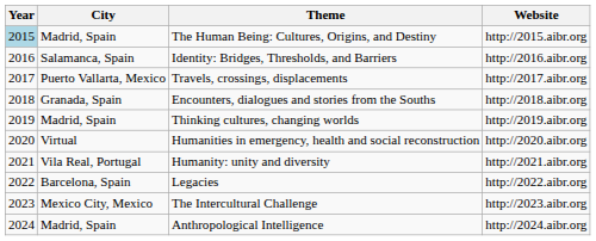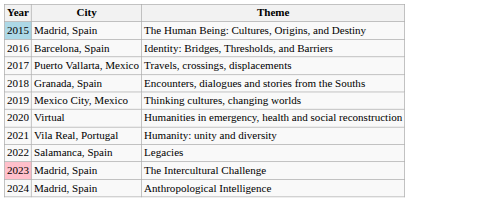- column: Website | http://2015.aibr.org | http://2016.aibr.org | http://2017.aibr.org | http://2018.aibr.org | http://2019.aibr.org | http://2020.aibr.org | http://2021.aibr.org | http://2022.aibr.org | http://2023.aibr.org | http://2024.aibr.org
Identity: Bridges, Thresholds, and Barriers | City: Salamanca, Spain -> Barcelona, Spain
Thinking cultures, changing worlds | City: Madrid, Spain -> Mexico City, Mexico
Legacies | City: Barcelona, Spain -> Salamanca, Spain
The Intercultural Challenge | Year: no background -> pink background
The Intercultural Challenge | City: Mexico City, Mexico -> Madrid, Spain
